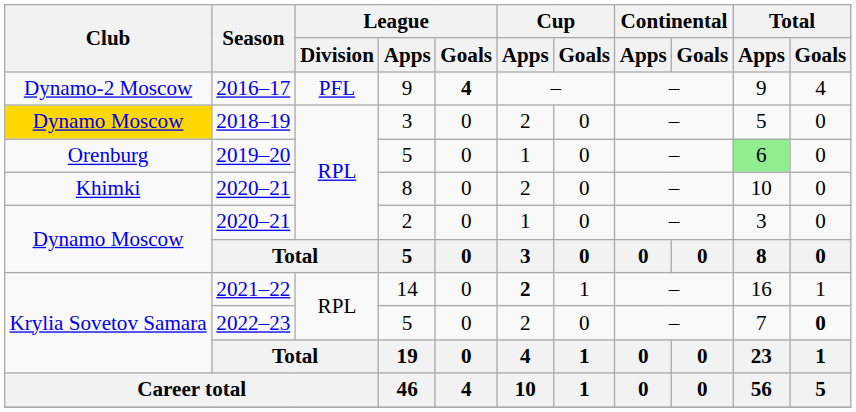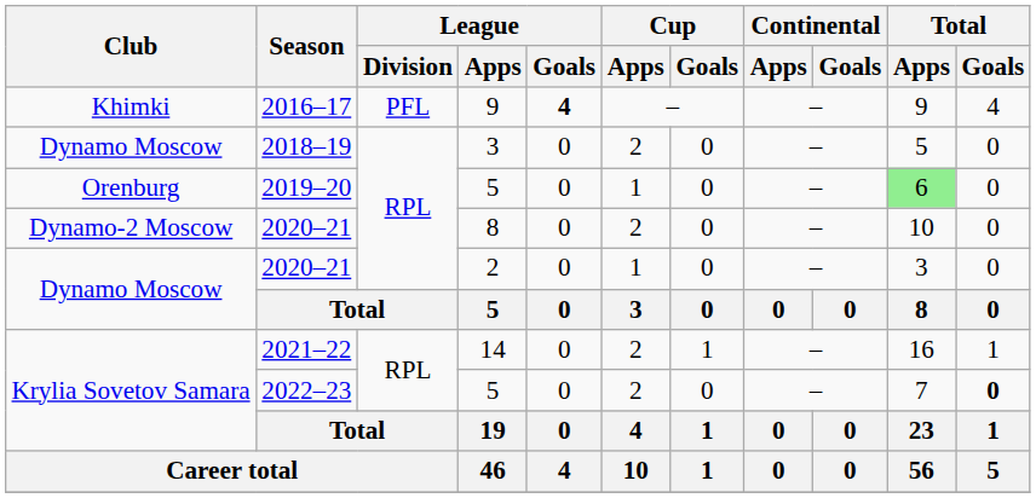2016–17 | Club: Dynamo-2 Moscow -> Khimki
2018–19 | Club: gold background -> no background
2020–21 / 8 | Club: Khimki -> Dynamo-2 Moscow
2021–22 | Cup / Apps: bold -> normal
